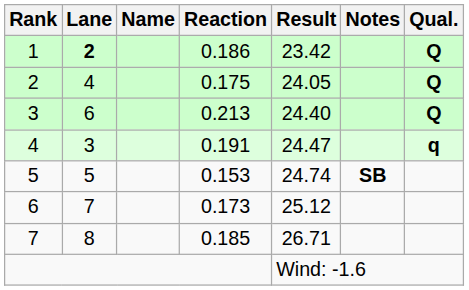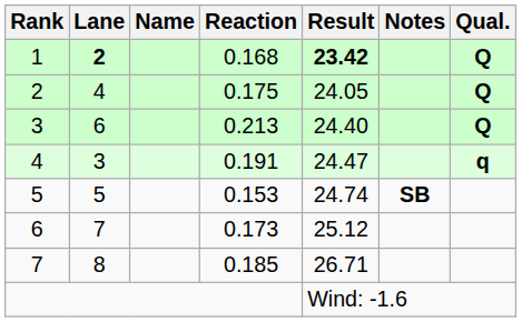1 | Reaction: 0.186 -> 0.168
1 | Result: normal -> bold
